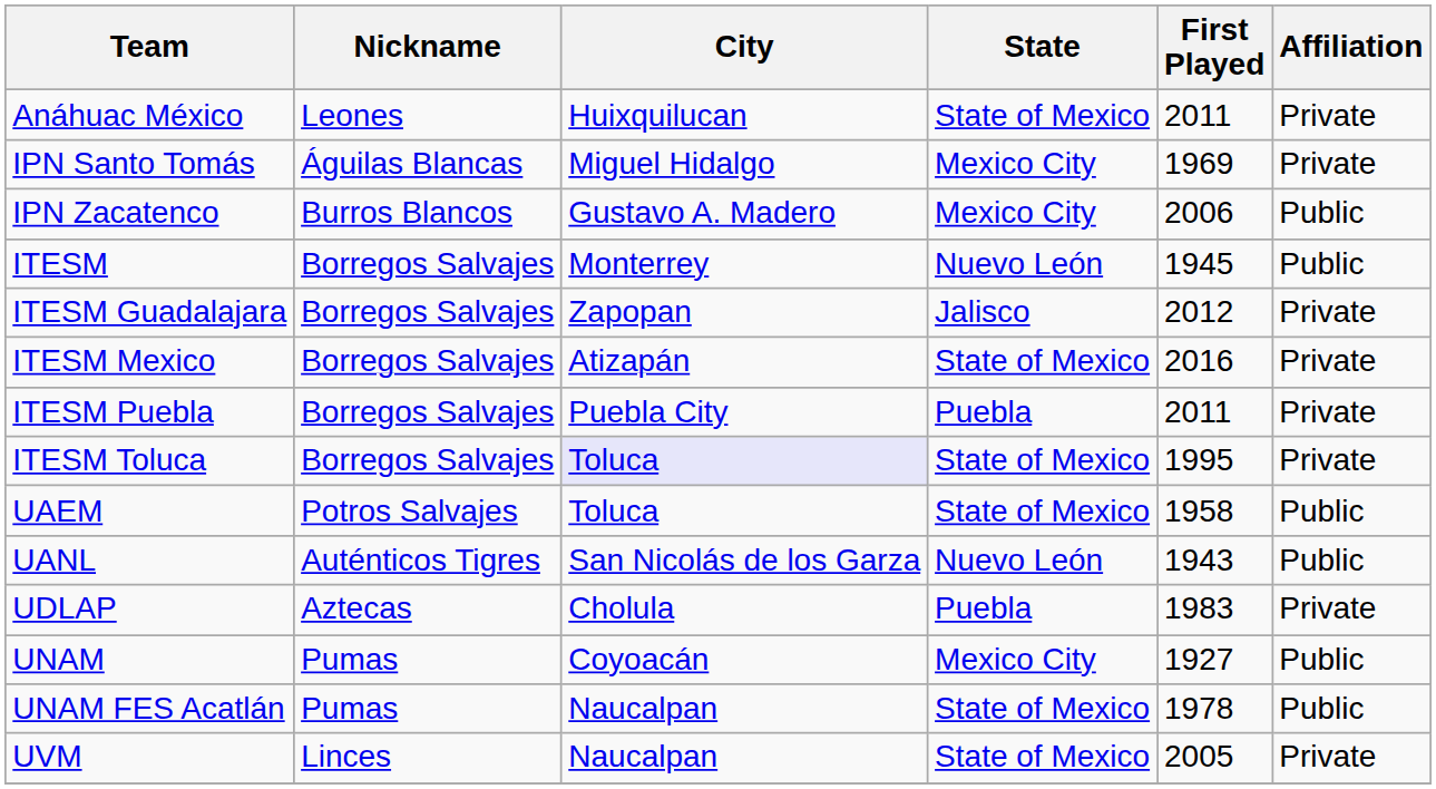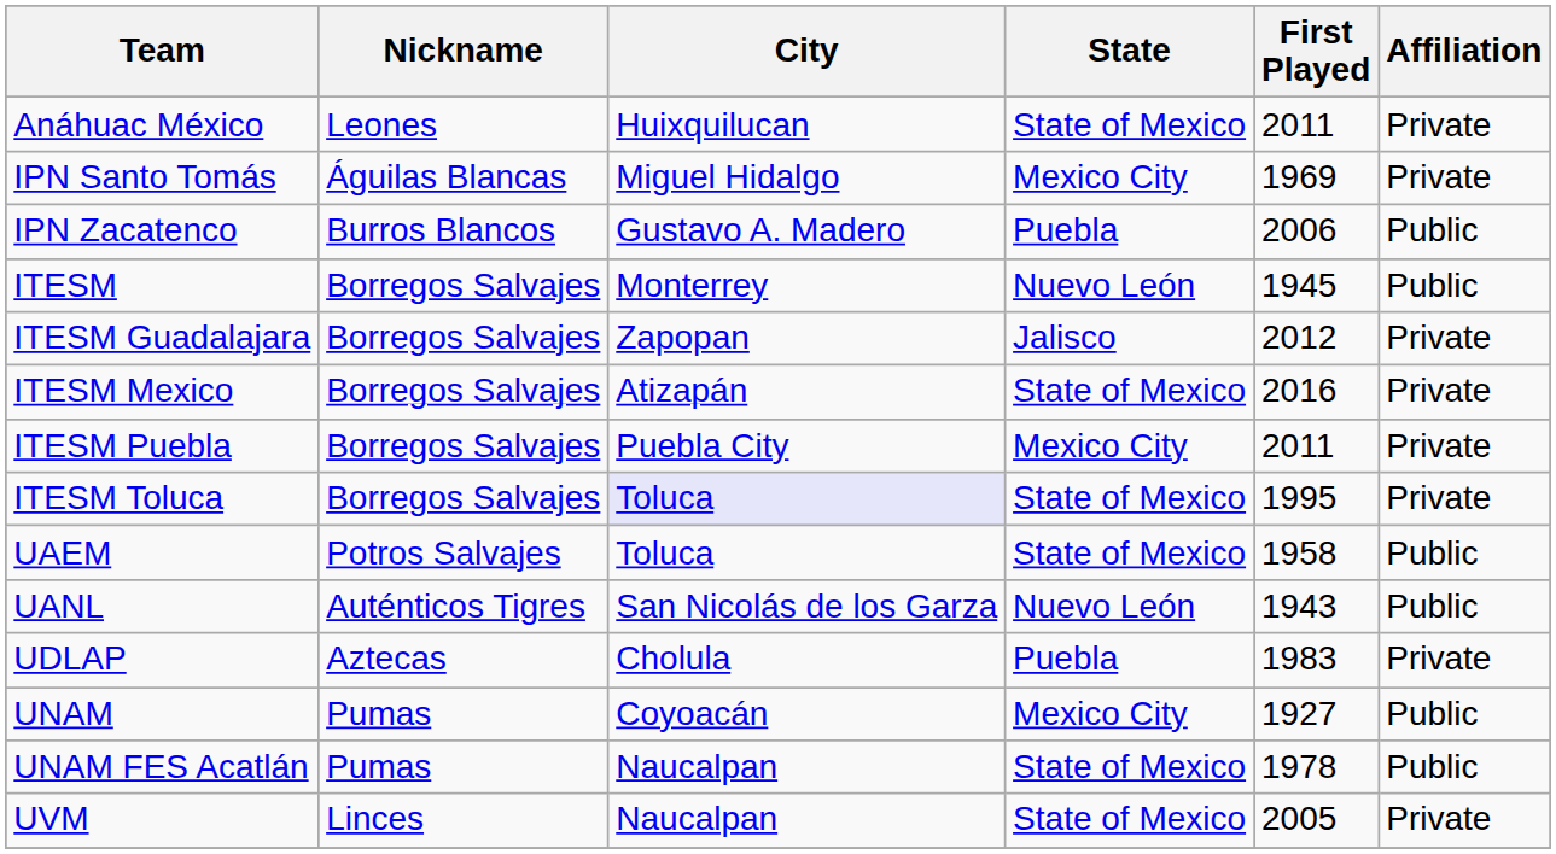IPN Zacatenco | State: Mexico City -> Puebla
ITESM Puebla | State: Puebla -> Mexico City
